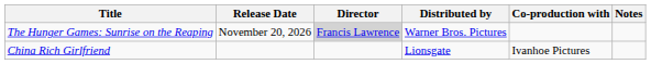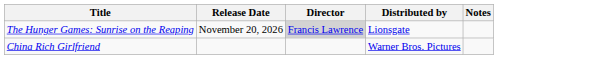- column: Co-production with | Ivanhoe Pictures
The Hunger Games: Sunrise on the Reaping | Distributed by: Warner Bros. Pictures -> Lionsgate
China Rich Girlfriend | Distributed by: Lionsgate -> Warner Bros. Pictures
